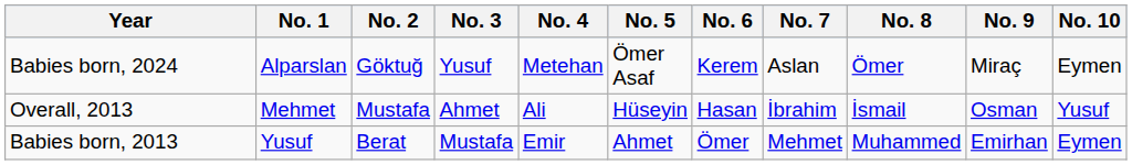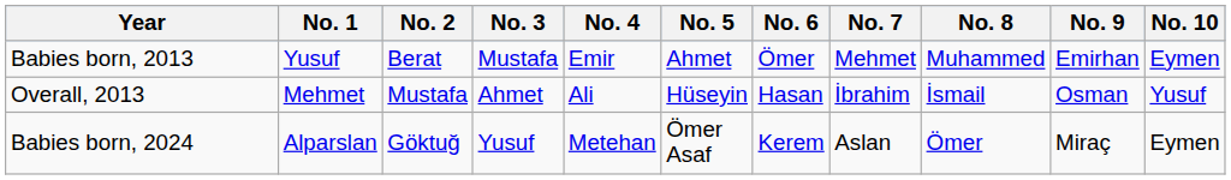rows swapped: Babies born, 2013 <-> Babies born, 2024
